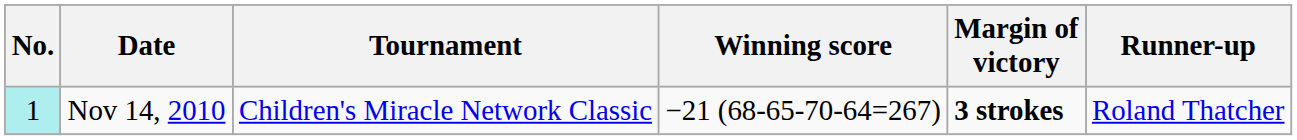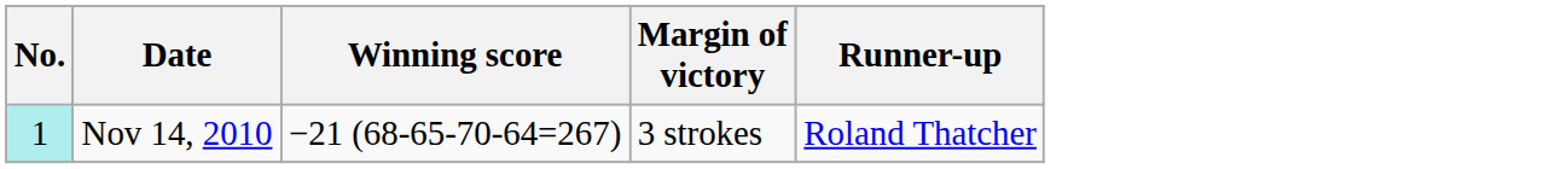- column: Tournament | Children's Miracle Network Classic
Nov 14, 2010 | Margin of victory: bold -> normal
